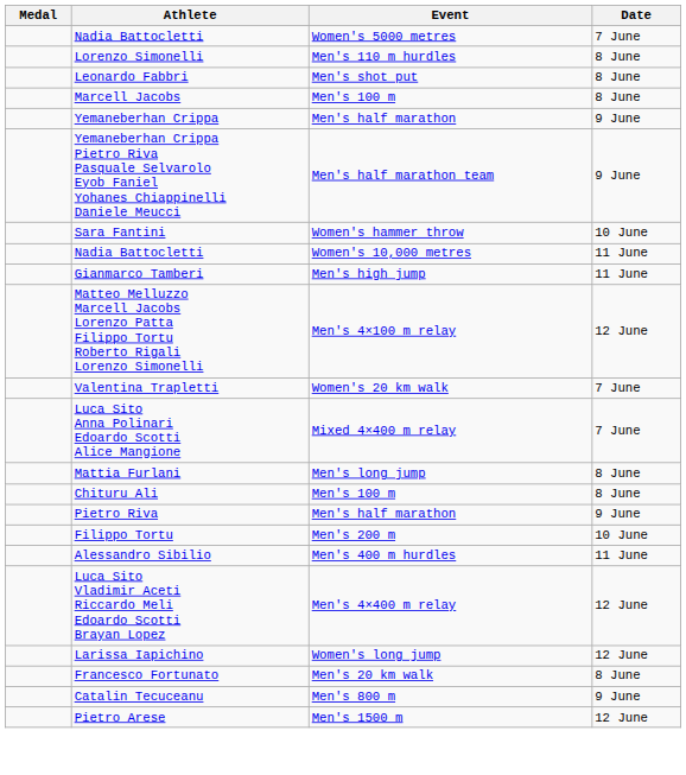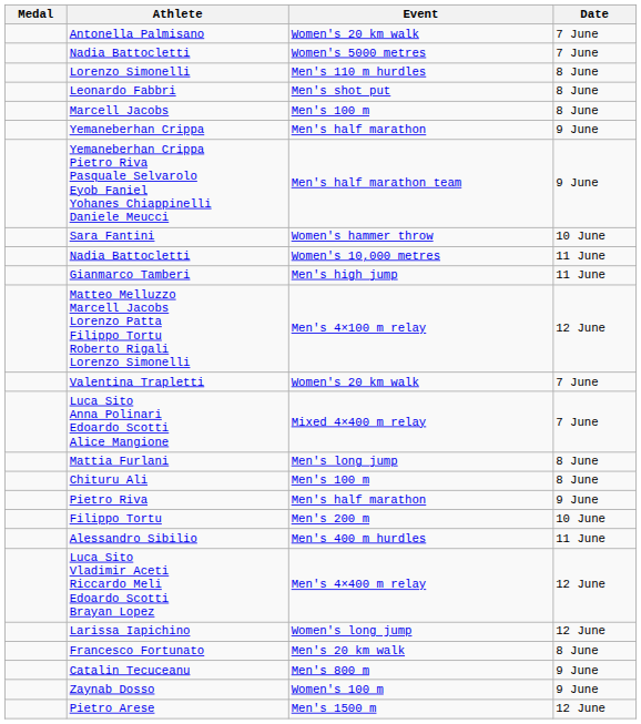+ row: Antonella Palmisano | Women's 20 km walk | 7 June
+ row: Zaynab Dosso | Women's 100 m | 9 June
